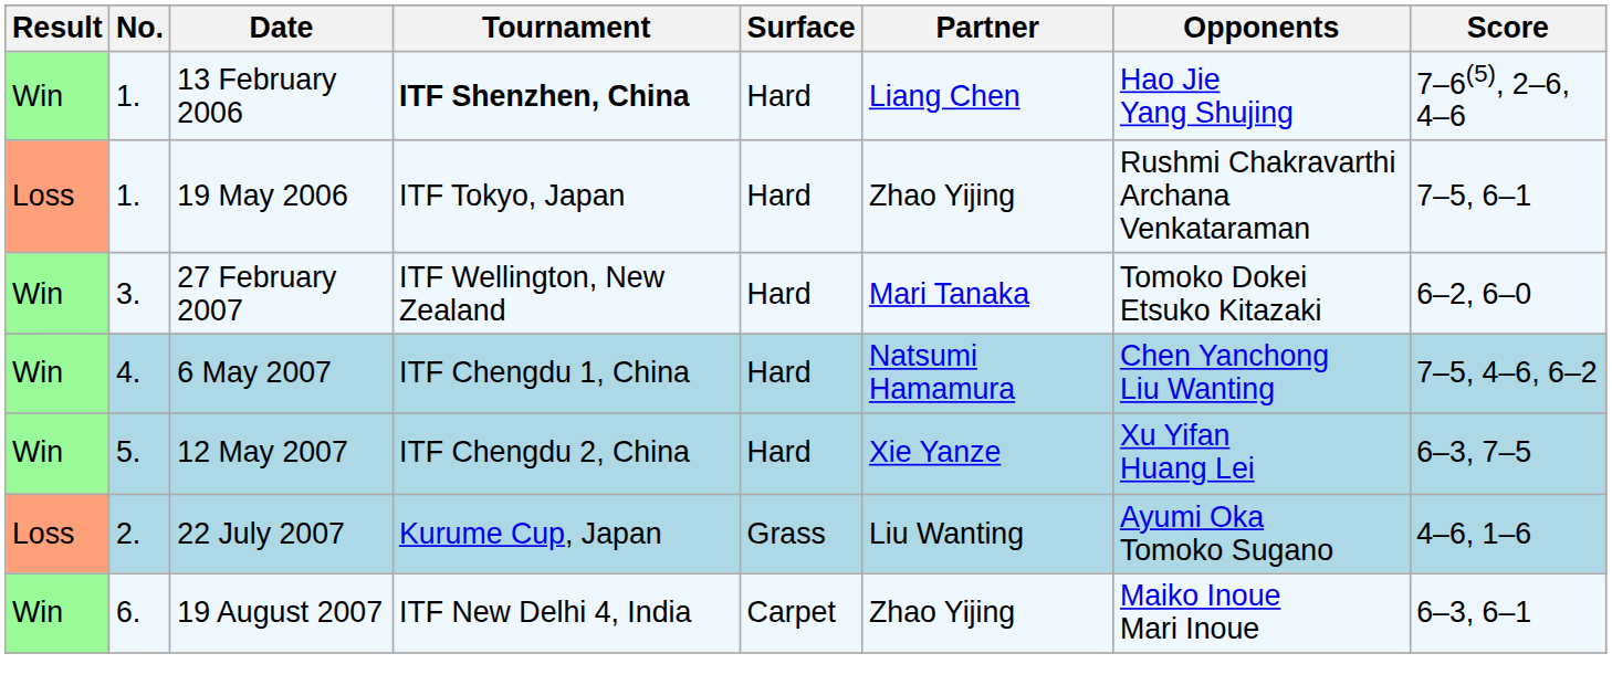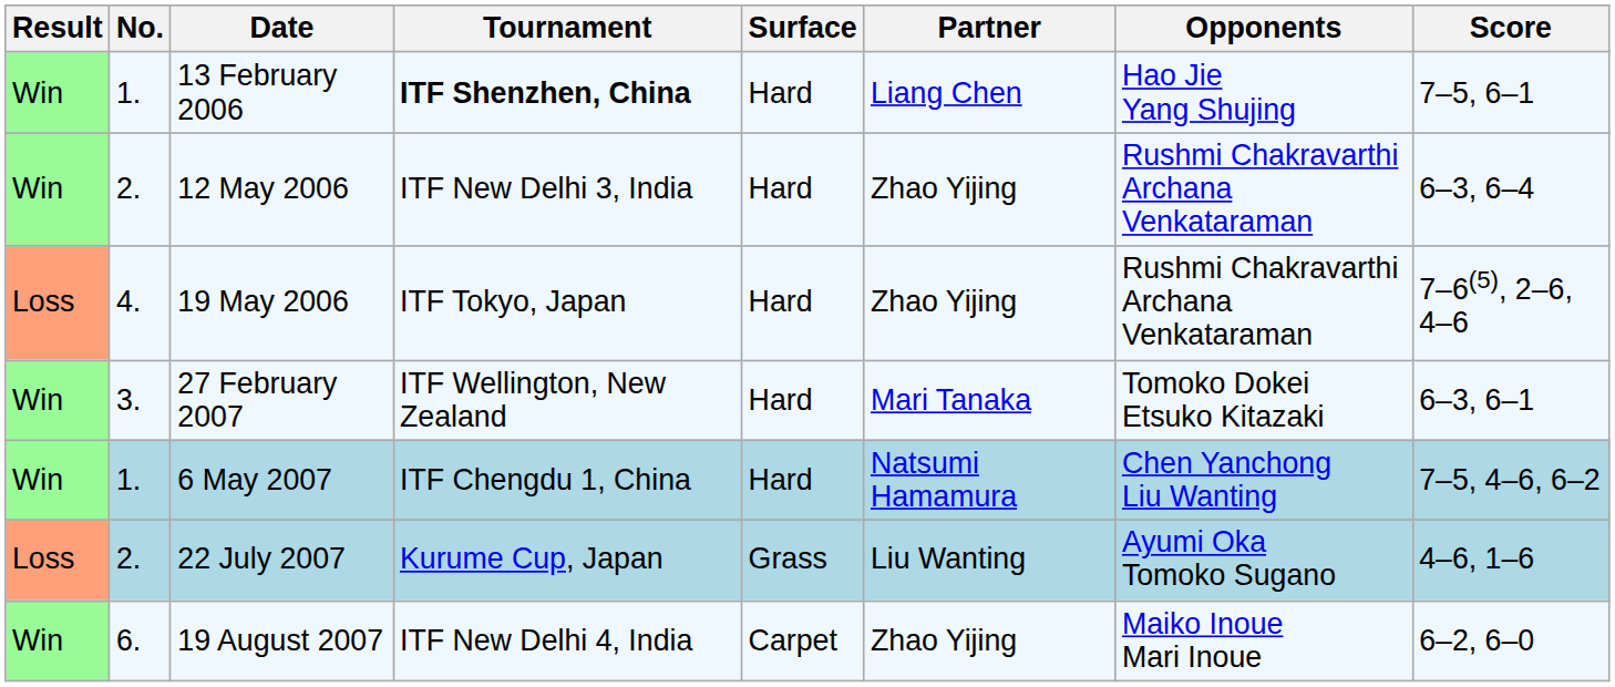13 February 2006 | Score: 7–6(5), 2–6, 4–6 -> 7–5, 6–1
+ row: Win | 2. | 12 May 2006 | ITF New Delhi 3, India | Hard | Zhao Yijing | Rushmi Chakravarthi Archana Venkataraman | 6–3, 6–4
19 May 2006 | No.: 1. -> 4.
19 May 2006 | Score: 7–5, 6–1 -> 7–6(5), 2–6, 4–6
27 February 2007 | Score: 6–2, 6–0 -> 6–3, 6–1
6 May 2007 | No.: 4. -> 1.
- row: Win | 5. | 12 May 2007 | ITF Chengdu 2, China | Hard | Xie Yanze | Xu Yifan Huang Lei | 6–3, 7–5
19 August 2007 | Score: 6–3, 6–1 -> 6–2, 6–0
